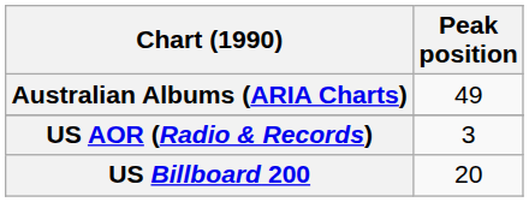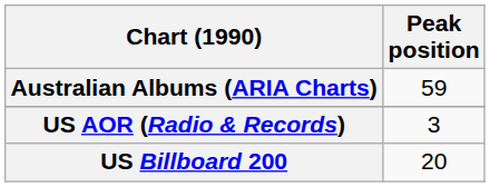Australian Albums (ARIA Charts) | Peak position: 49 -> 59
